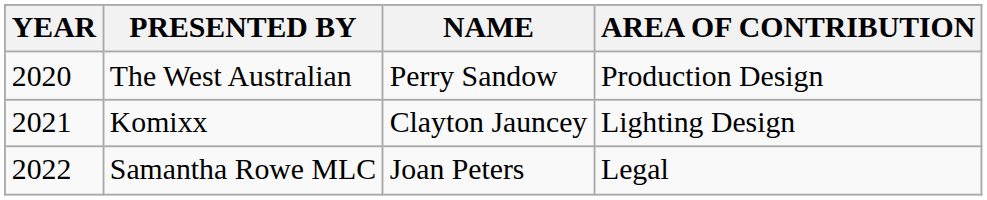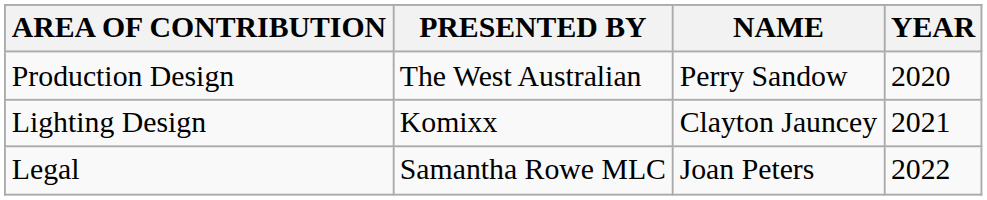columns swapped: YEAR <-> AREA OF CONTRIBUTION
